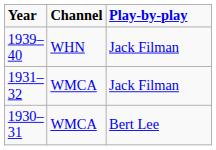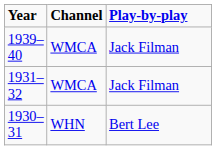1939–40 | Channel: WHN -> WMCA
1930–31 | Channel: WMCA -> WHN
